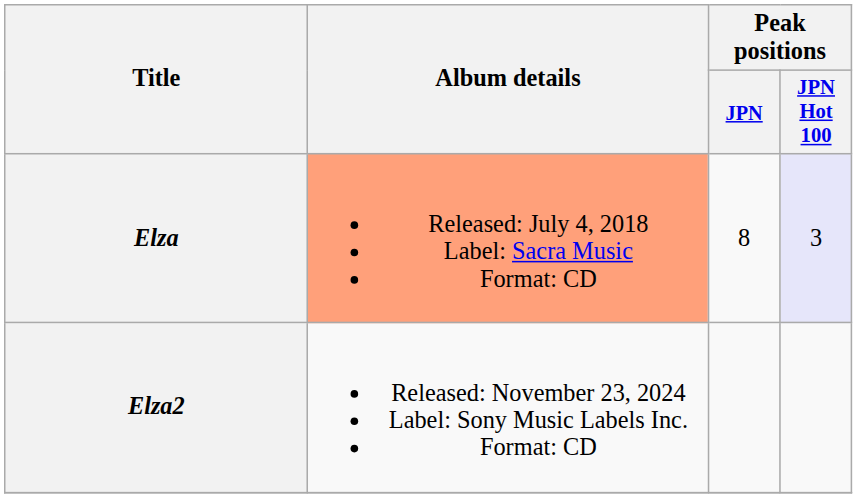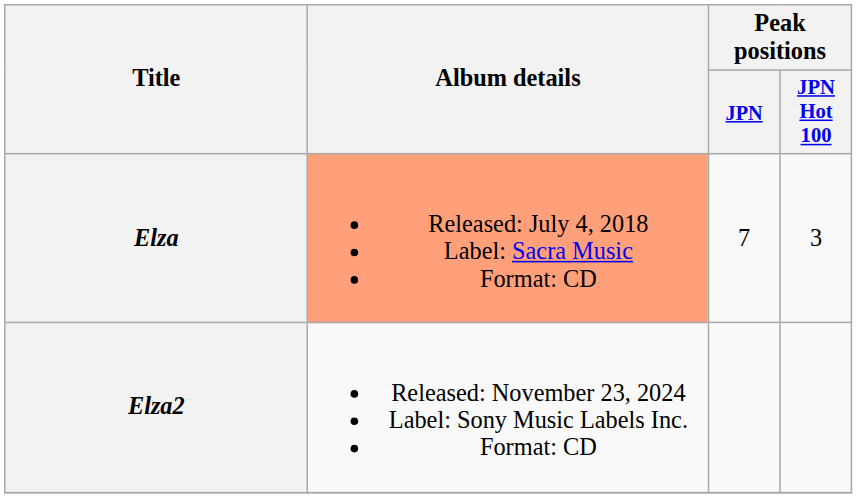Elza | Peak positions / JPN: 8 -> 7
Elza | Peak positions / JPN Hot 100: lavender background -> no background
